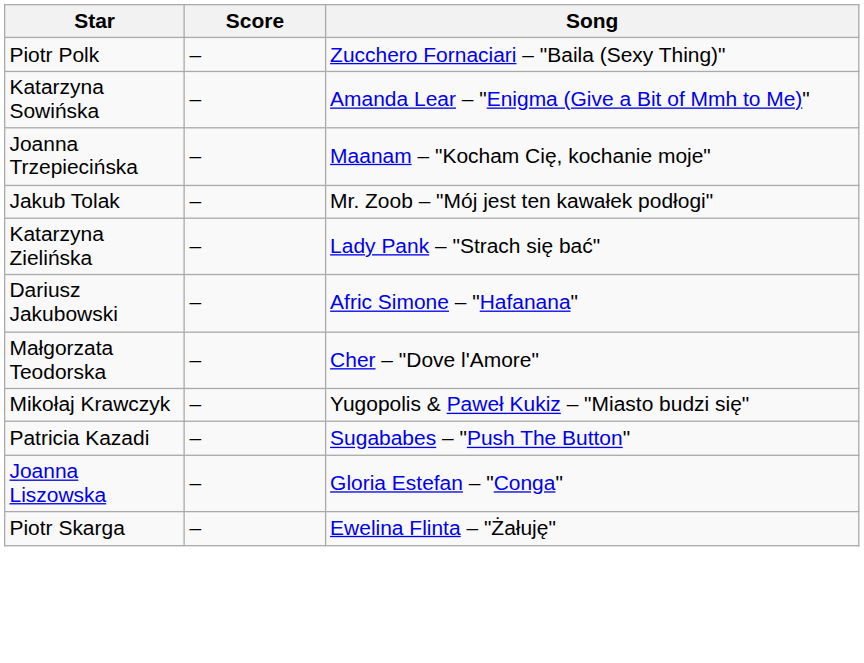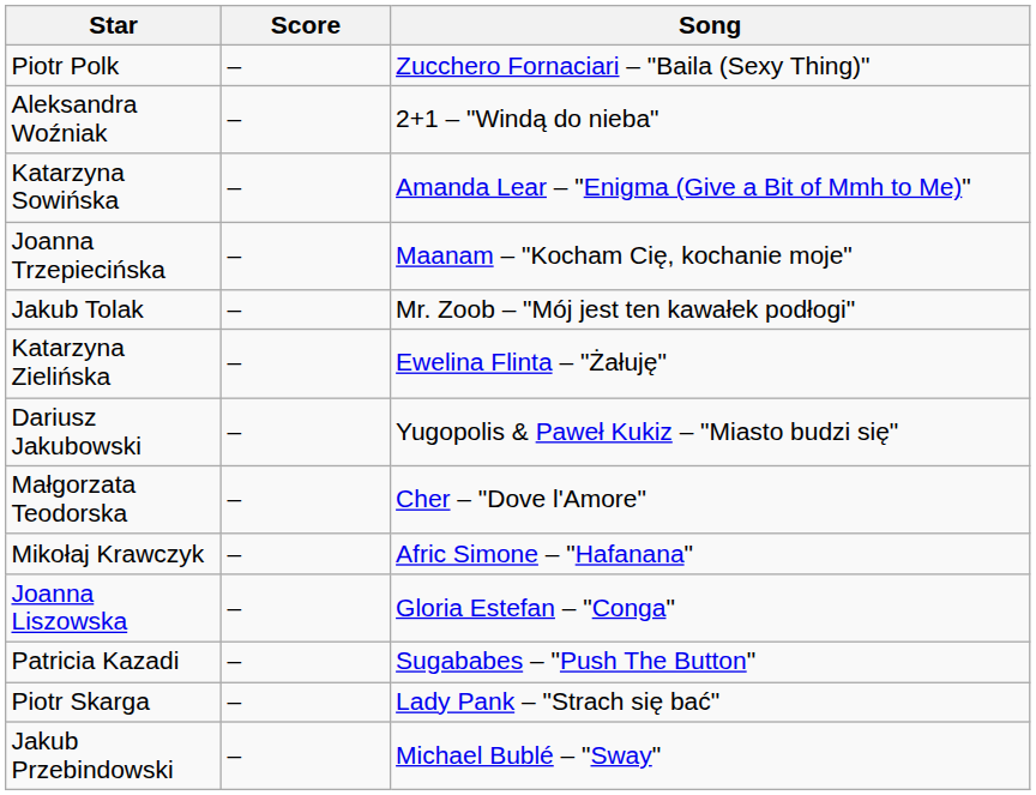+ row: Aleksandra Woźniak | – | 2+1 – "Windą do nieba"
Katarzyna Zielińska | Song: Lady Pank – "Strach się bać" -> Ewelina Flinta – "Żałuję"
Dariusz Jakubowski | Song: Afric Simone – "Hafanana" -> Yugopolis & Paweł Kukiz – "Miasto budzi się"
Mikołaj Krawczyk | Song: Yugopolis & Paweł Kukiz – "Miasto budzi się" -> Afric Simone – "Hafanana"
rows swapped: Patricia Kazadi <-> Joanna Liszowska
Piotr Skarga | Song: Ewelina Flinta – "Żałuję" -> Lady Pank – "Strach się bać"
+ row: Jakub Przebindowski | – | Michael Bublé – "Sway"
